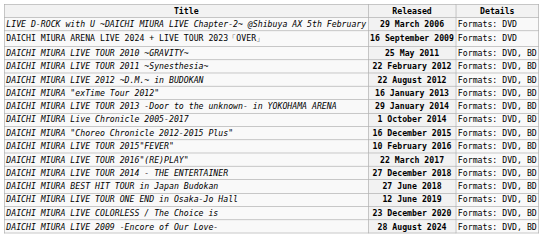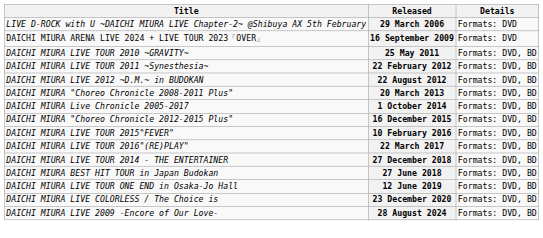- row: DAICHI MIURA "exTime Tour 2012" | 16 January 2013 | Formats: DVD, BD
+ row: DAICHI MIURA "Choreo Chronicle 2008-2011 Plus" | 20 March 2013 | Formats: DVD, BD
- row: DAICHI MIURA LIVE TOUR 2013 -Door to the unknown- in YOKOHAMA ARENA | 29 January 2014 | Formats: DVD, BD
